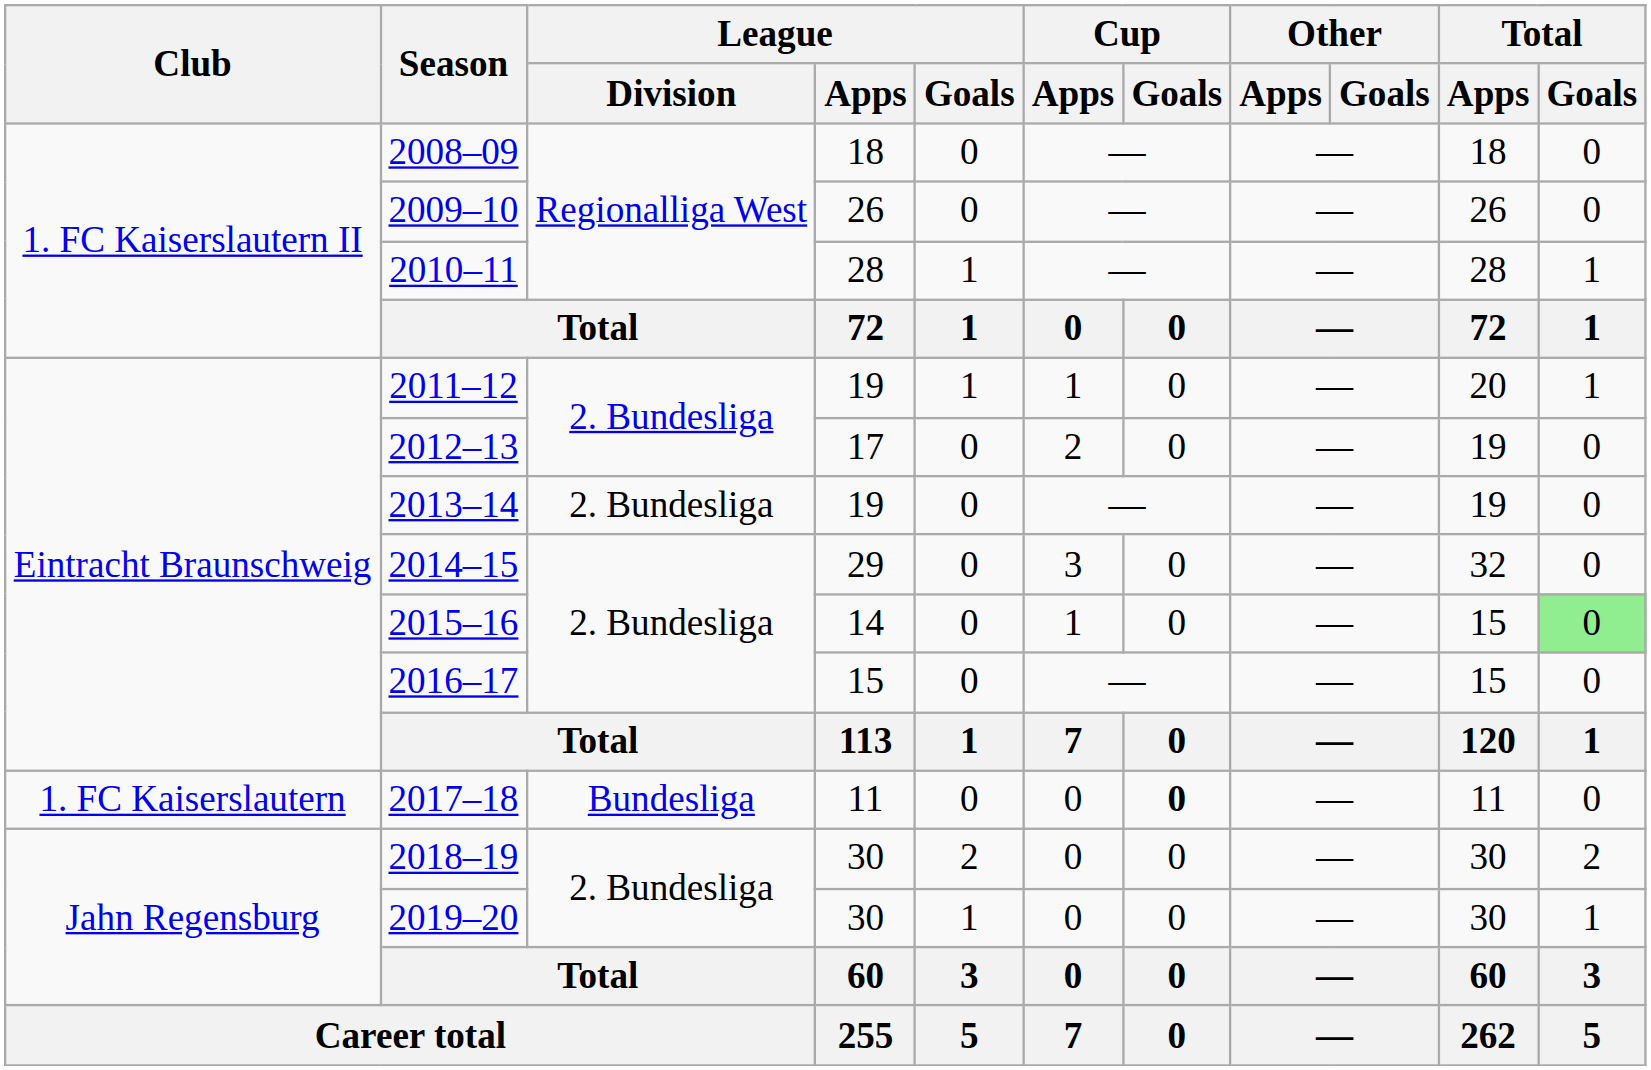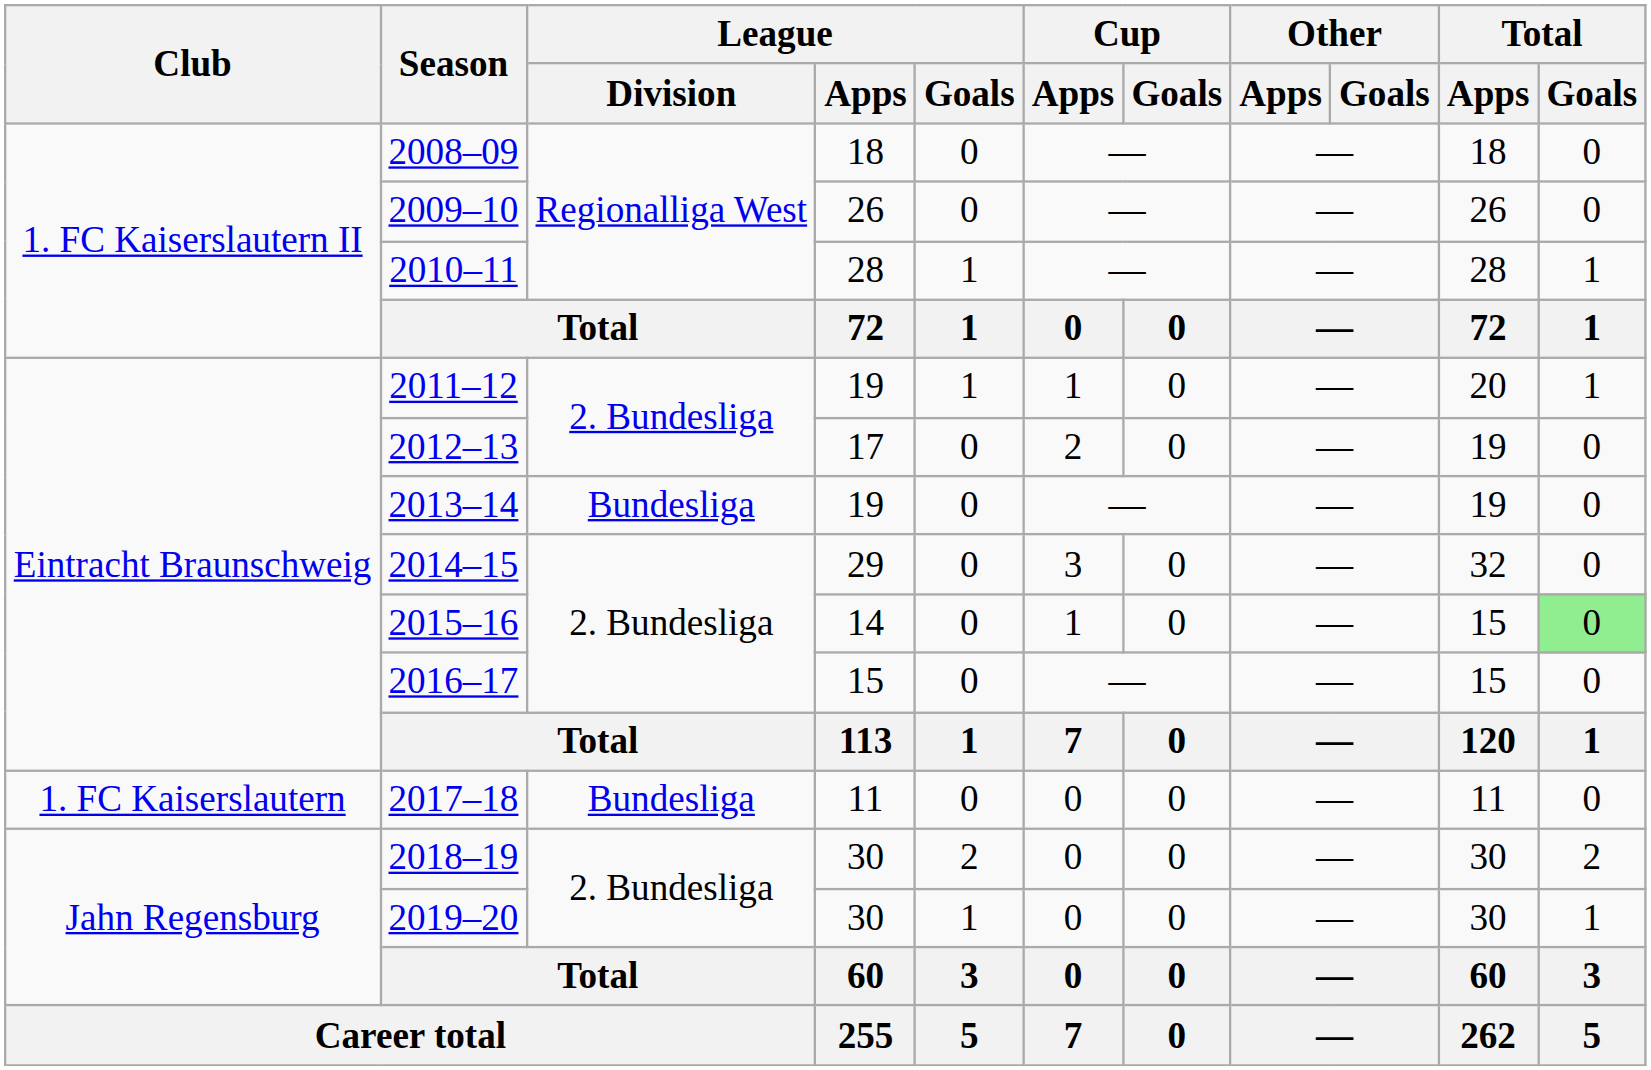2013–14 | League / Division: 2. Bundesliga -> Bundesliga
2017–18 | Cup / Goals: bold -> normal
